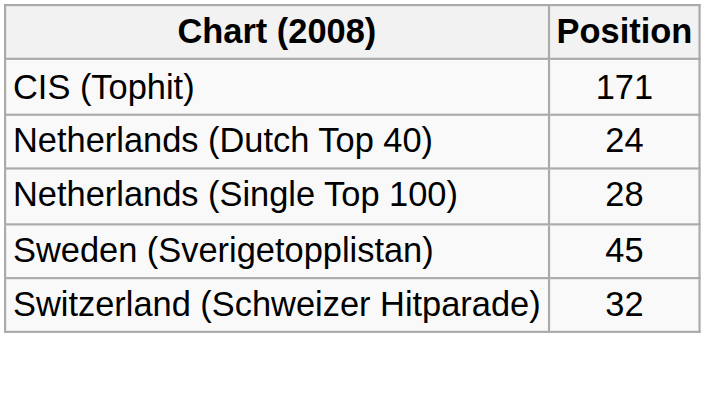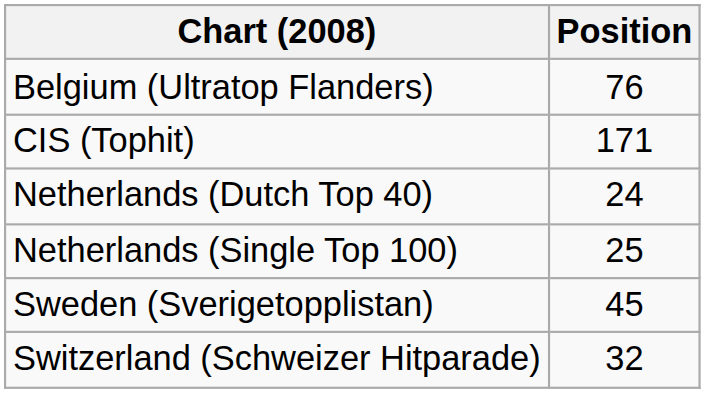+ row: Belgium (Ultratop Flanders) | 76
Netherlands (Single Top 100) | Position: 28 -> 25
